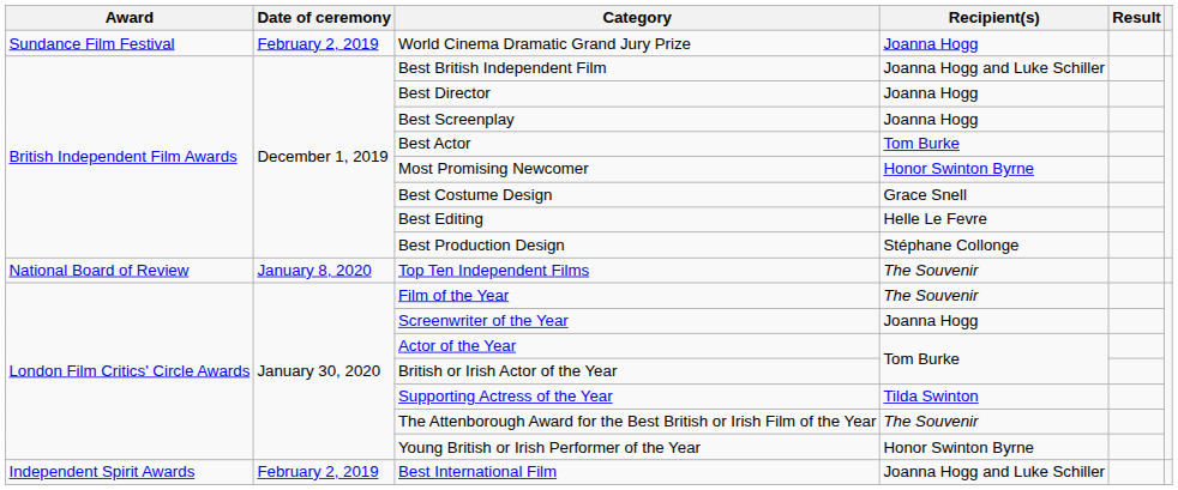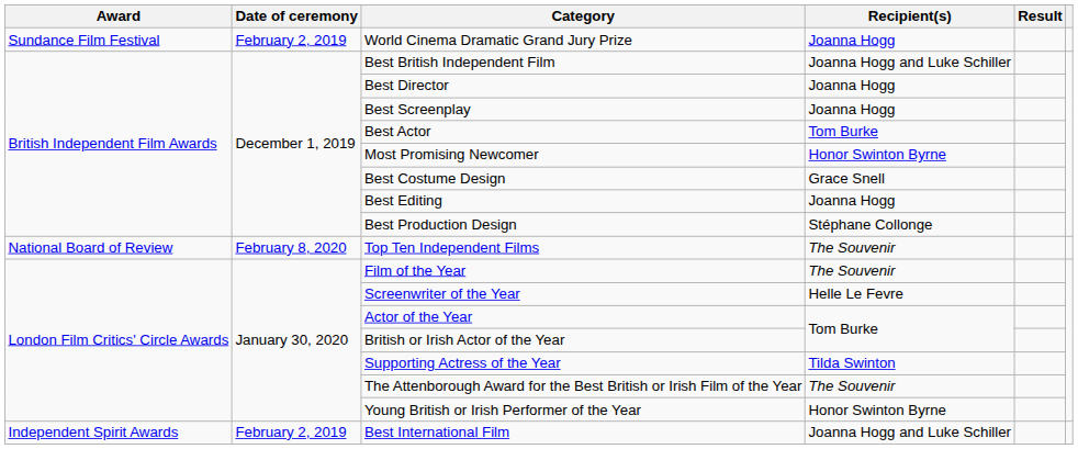Best Editing | Recipient(s): Helle Le Fevre -> Joanna Hogg
Top Ten Independent Films | Date of ceremony: January 8, 2020 -> February 8, 2020
Screenwriter of the Year | Recipient(s): Joanna Hogg -> Helle Le Fevre
